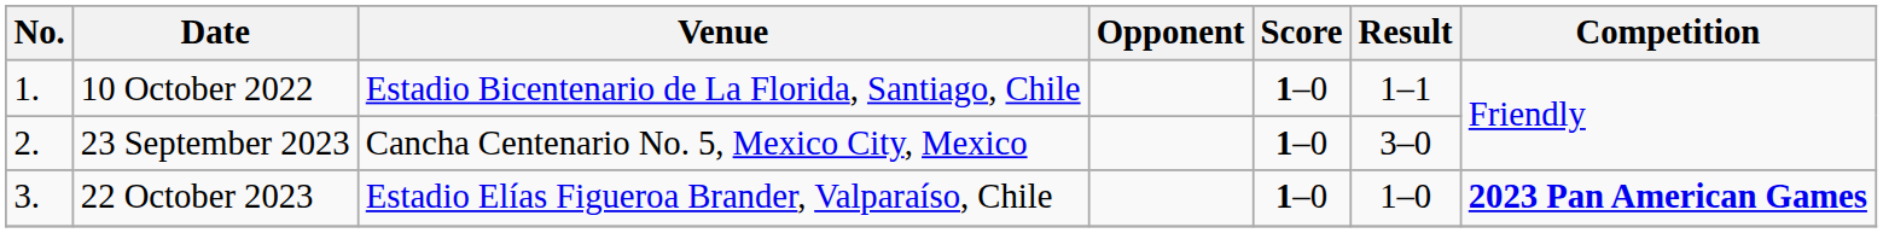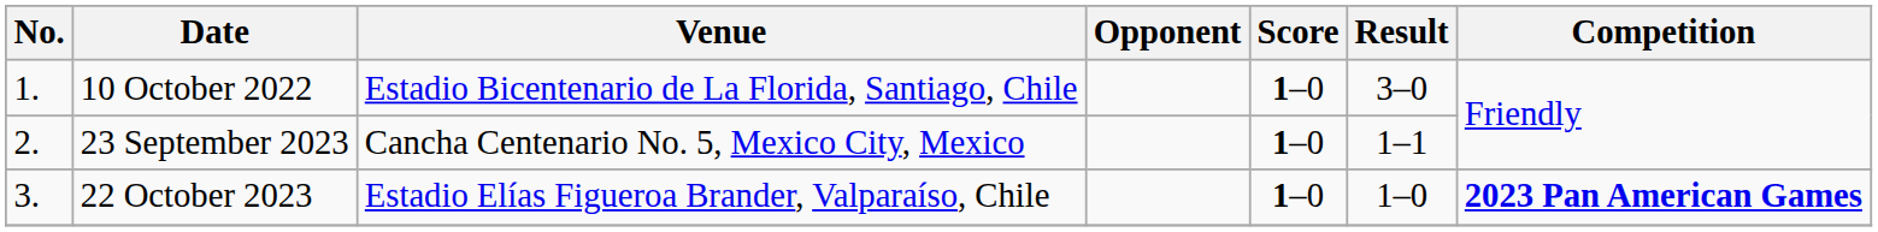10 October 2022 | Result: 1–1 -> 3–0
23 September 2023 | Result: 3–0 -> 1–1
